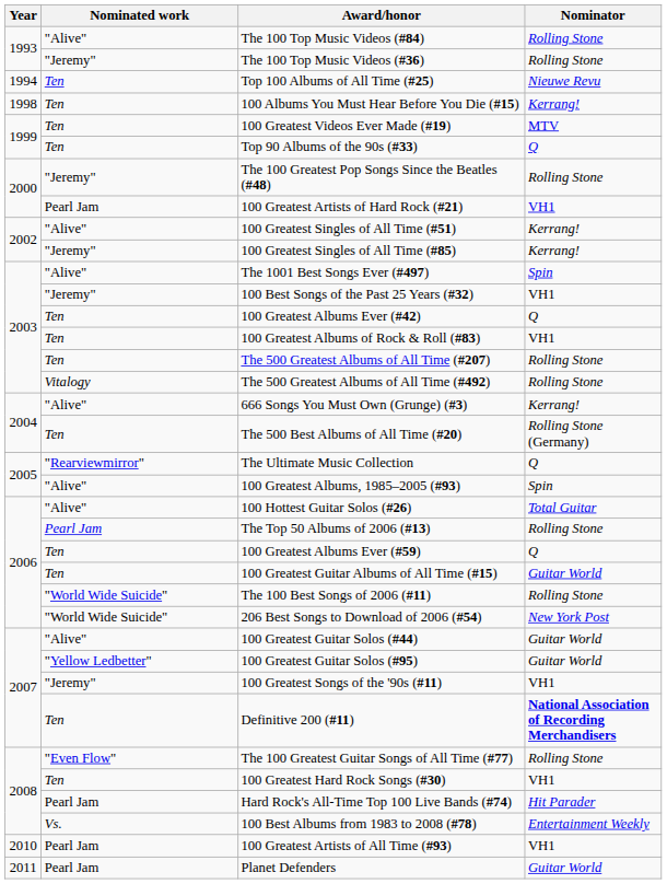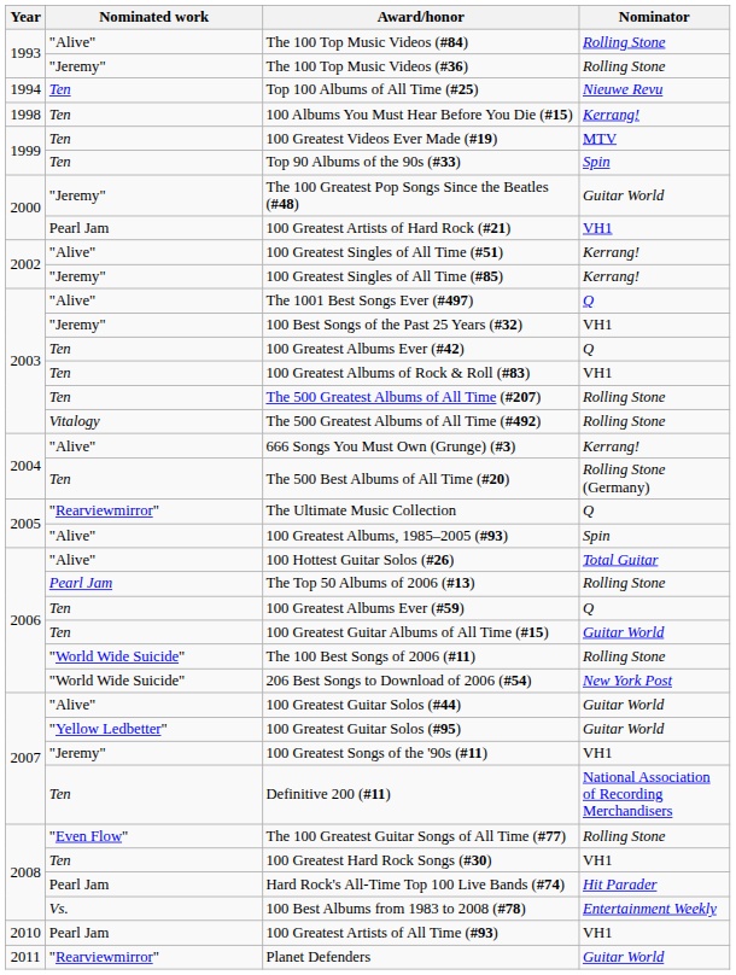Top 90 Albums of the 90s (#33) | Nominator: Q -> Spin
The 100 Greatest Pop Songs Since the Beatles (#48) | Nominator: Rolling Stone -> Guitar World
The 1001 Best Songs Ever (#497) | Nominator: Spin -> Q
Definitive 200 (#11) | Nominator: bold -> normal
Planet Defenders | Nominated work: Pearl Jam -> "Rearviewmirror"
